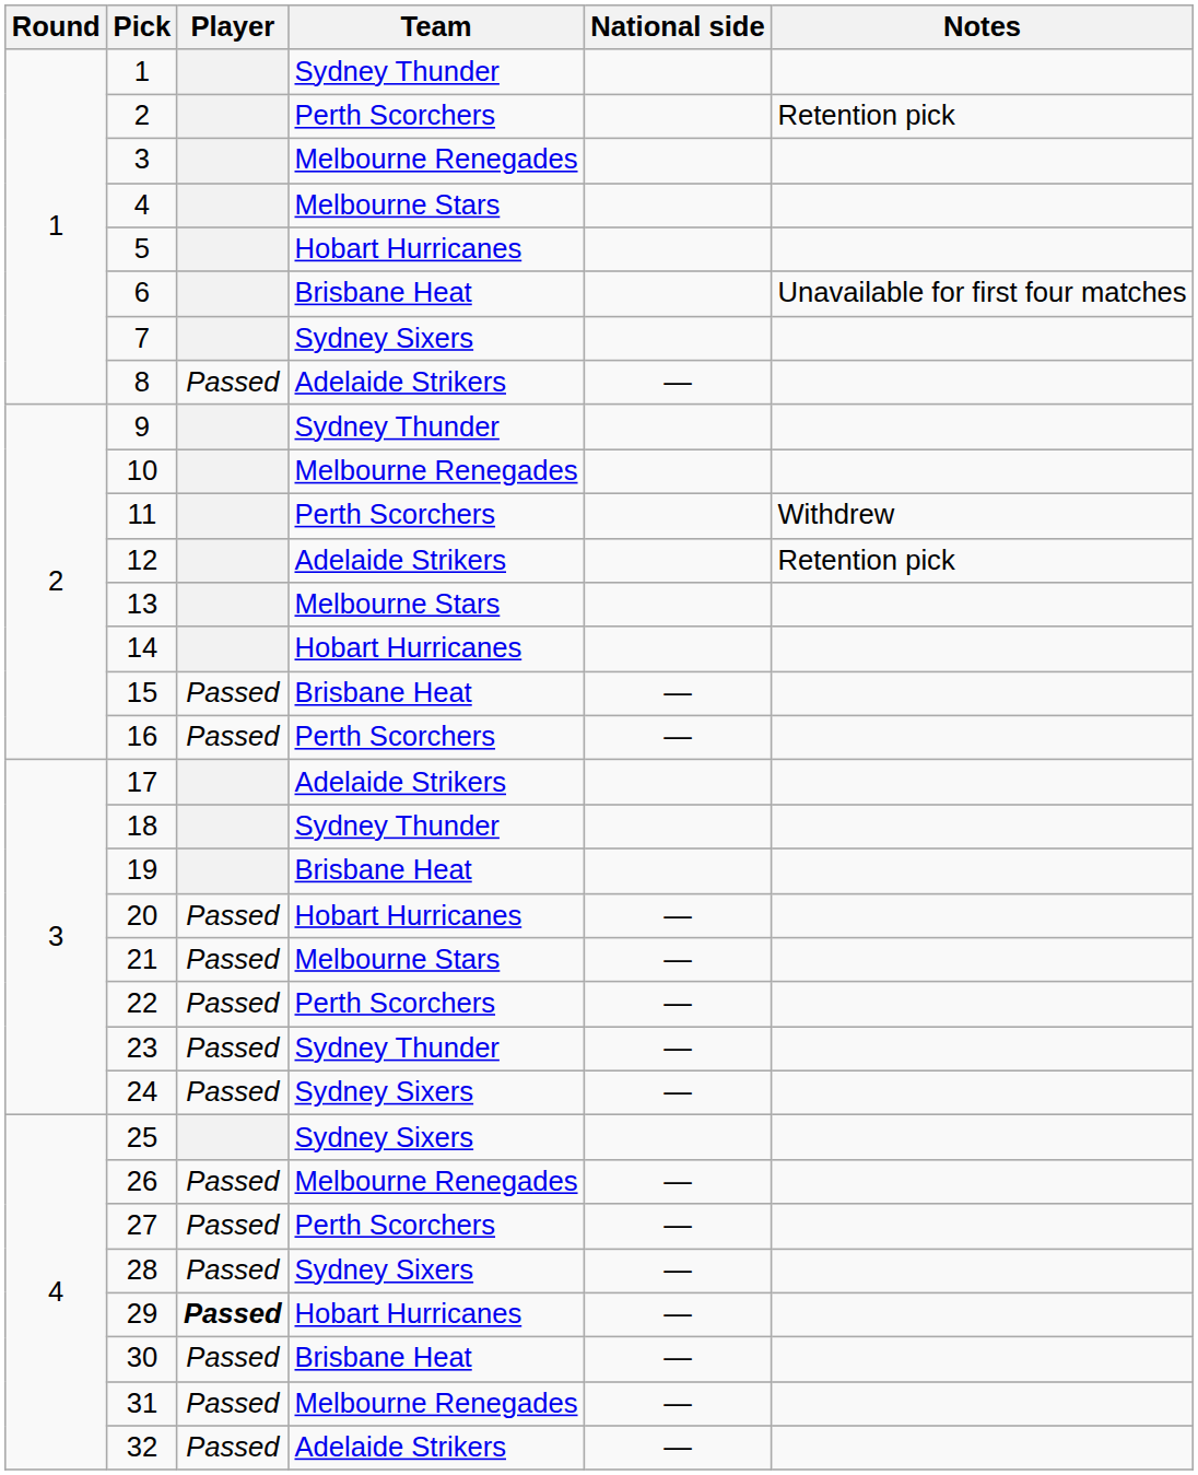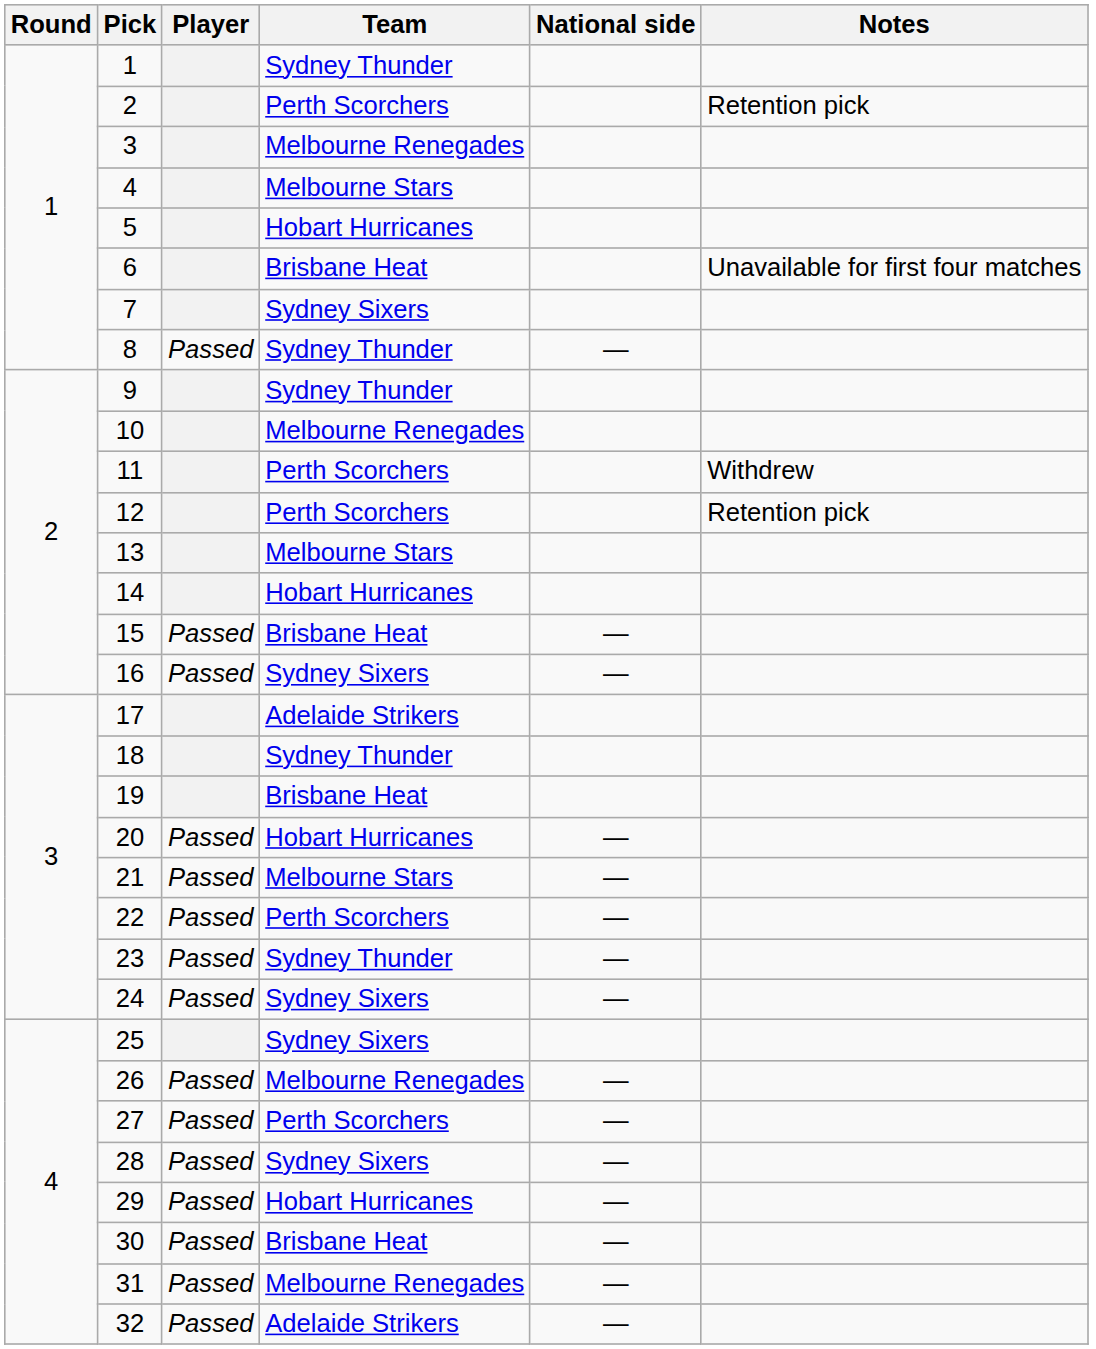8 | Team: Adelaide Strikers -> Sydney Thunder
12 | Team: Adelaide Strikers -> Perth Scorchers
16 | Team: Perth Scorchers -> Sydney Sixers
29 | Player: bold -> normal
